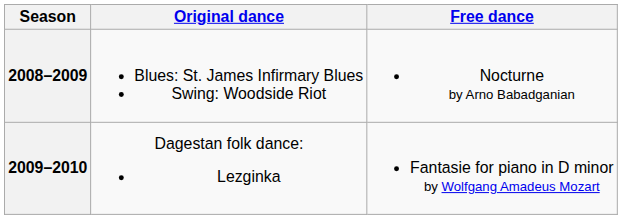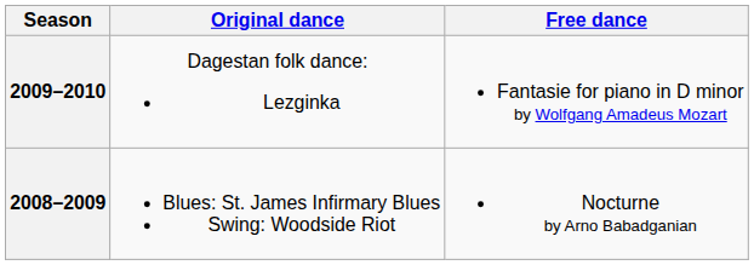rows swapped: 2009–2010 <-> 2008–2009
